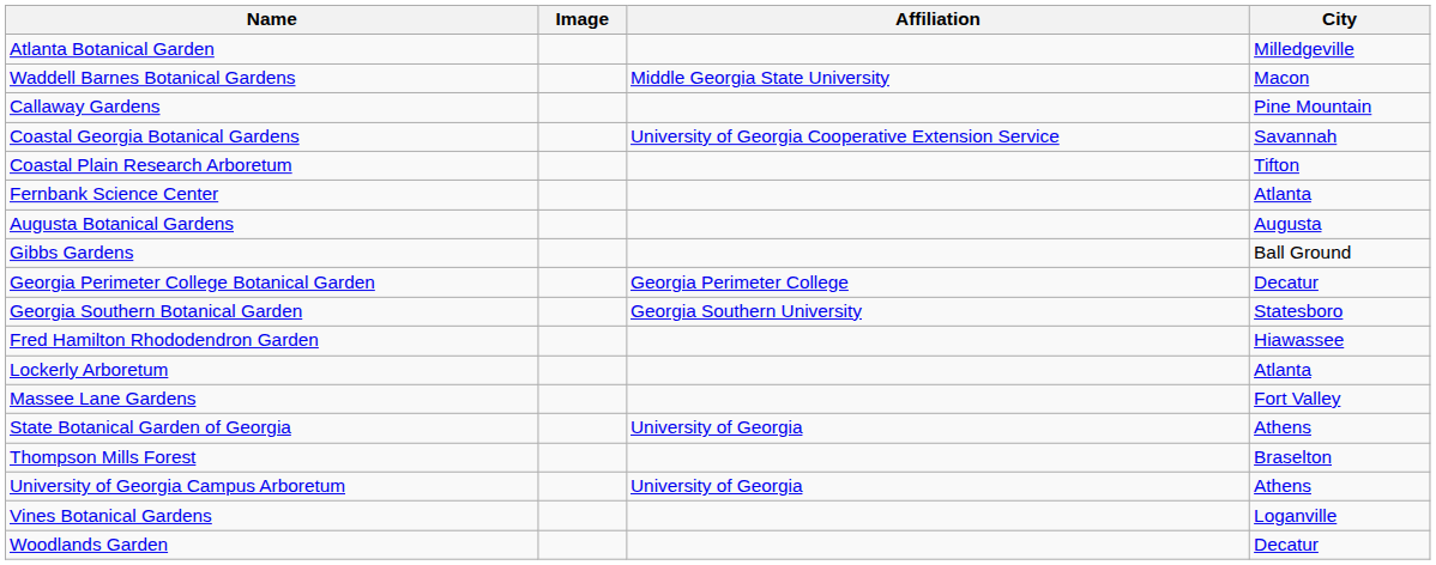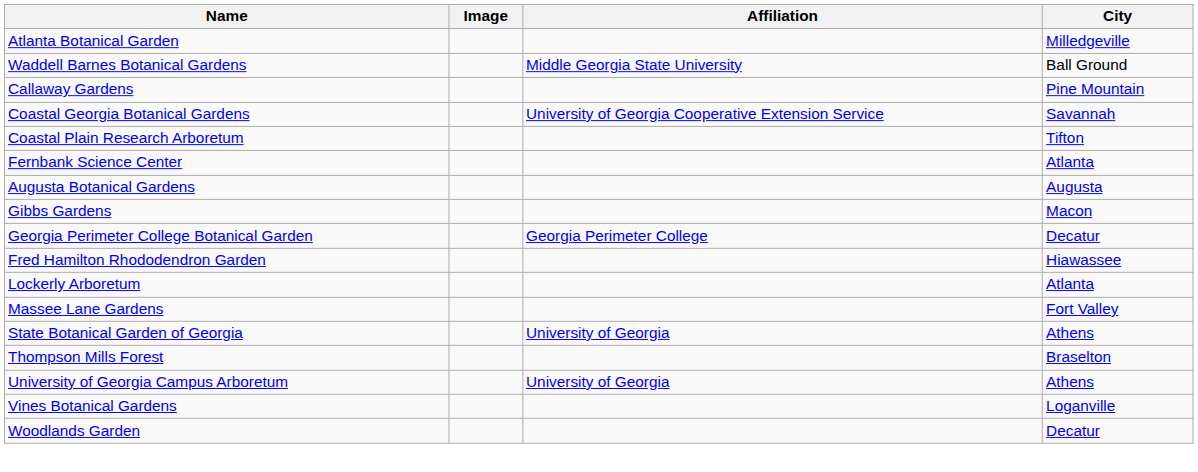Waddell Barnes Botanical Gardens | City: Macon -> Ball Ground
Gibbs Gardens | City: Ball Ground -> Macon
- row: Georgia Southern Botanical Garden | Georgia Southern University | Statesboro
